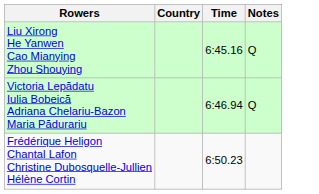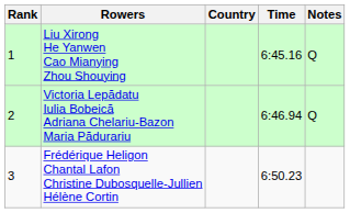+ column: Rank | 1 | 2 | 3
